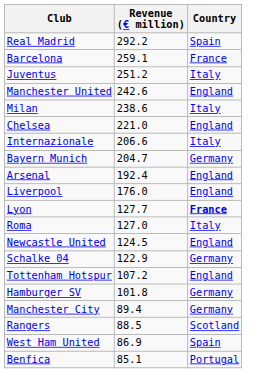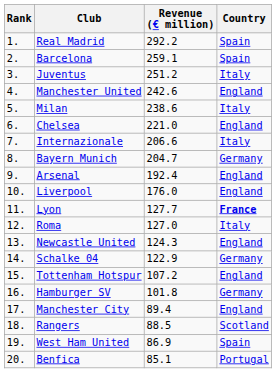+ column: Rank | 1. | 2. | 3. | 4. | 5. | 6. | 7. | 8. | 9. | 10. | 11. | 12. | 13. | 14. | 15. | 16. | 17. | 18. | 19. | 20.
Barcelona | Country: France -> Spain
Newcastle United | Revenue (€ million): 124.5 -> 124.3
Manchester City | Country: Germany -> England
